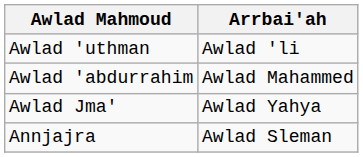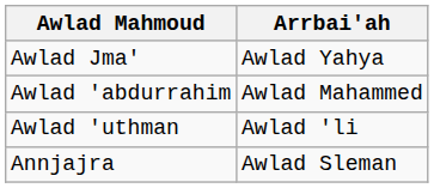rows swapped: Awlad 'uthman <-> Awlad Jma'
